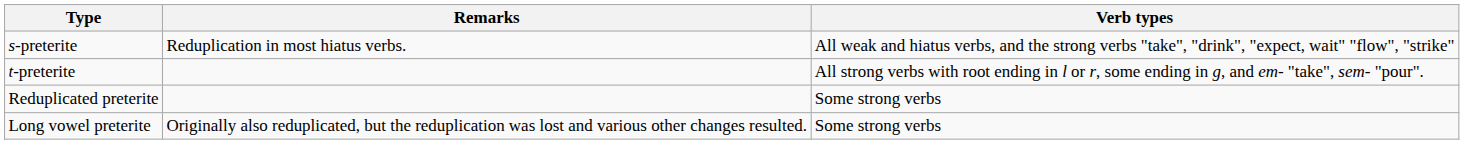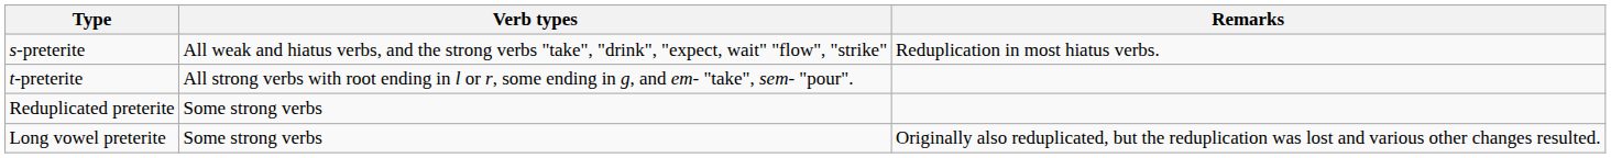columns swapped: Verb types <-> Remarks
